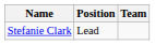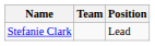columns swapped: Position <-> Team
